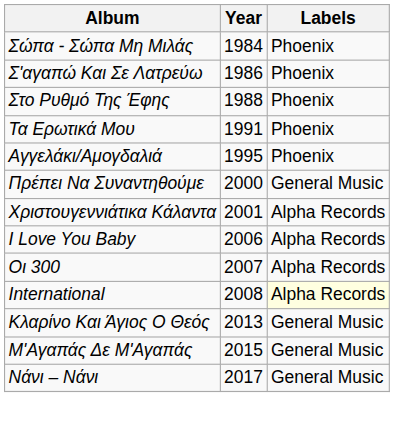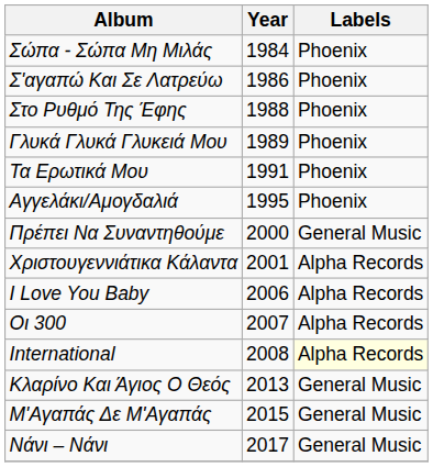+ row: Γλυκά Γλυκά Γλυκειά Μου | 1989 | Phoenix
